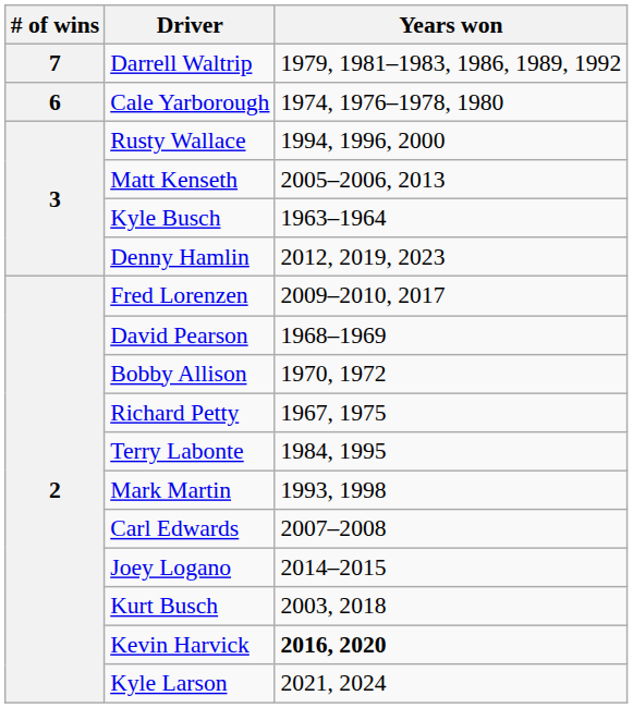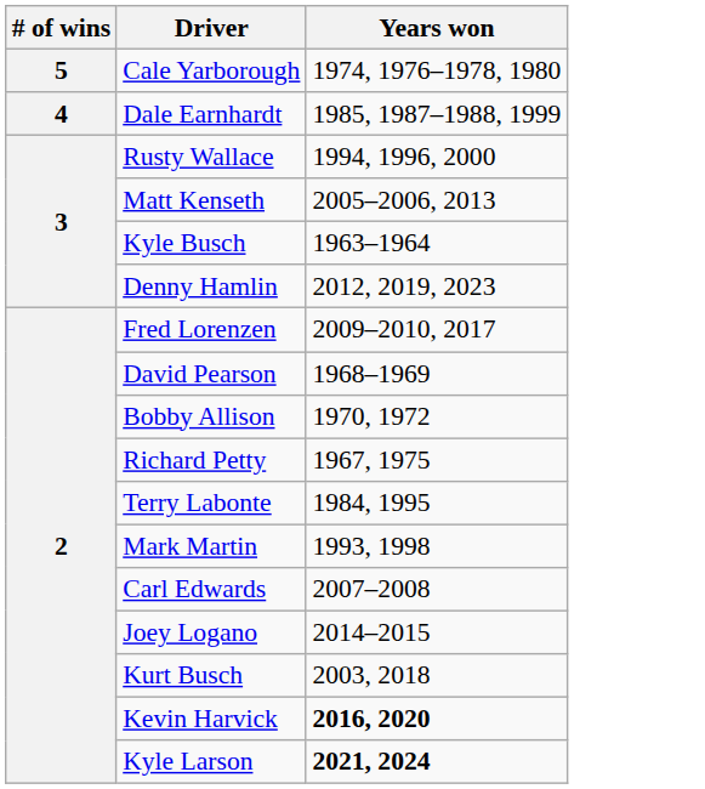- row: 7 | Darrell Waltrip | 1979, 1981–1983, 1986, 1989, 1992
Cale Yarborough | # of wins: 6 -> 5
+ row: 4 | Dale Earnhardt | 1985, 1987–1988, 1999
Kyle Larson | Years won: normal -> bold
